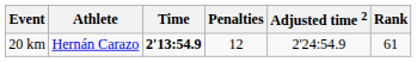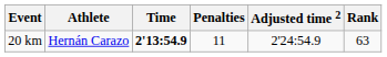20 km | Penalties: 12 -> 11
20 km | Rank: 61 -> 63
